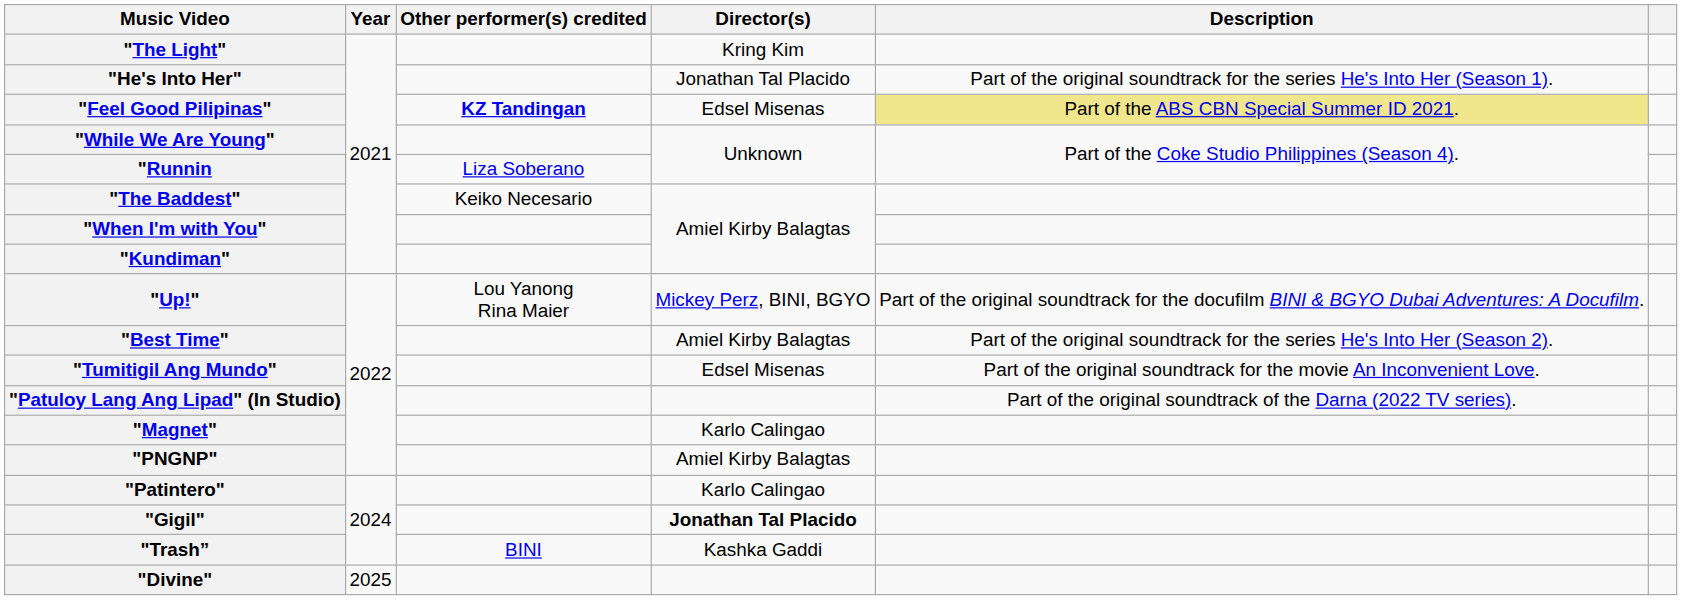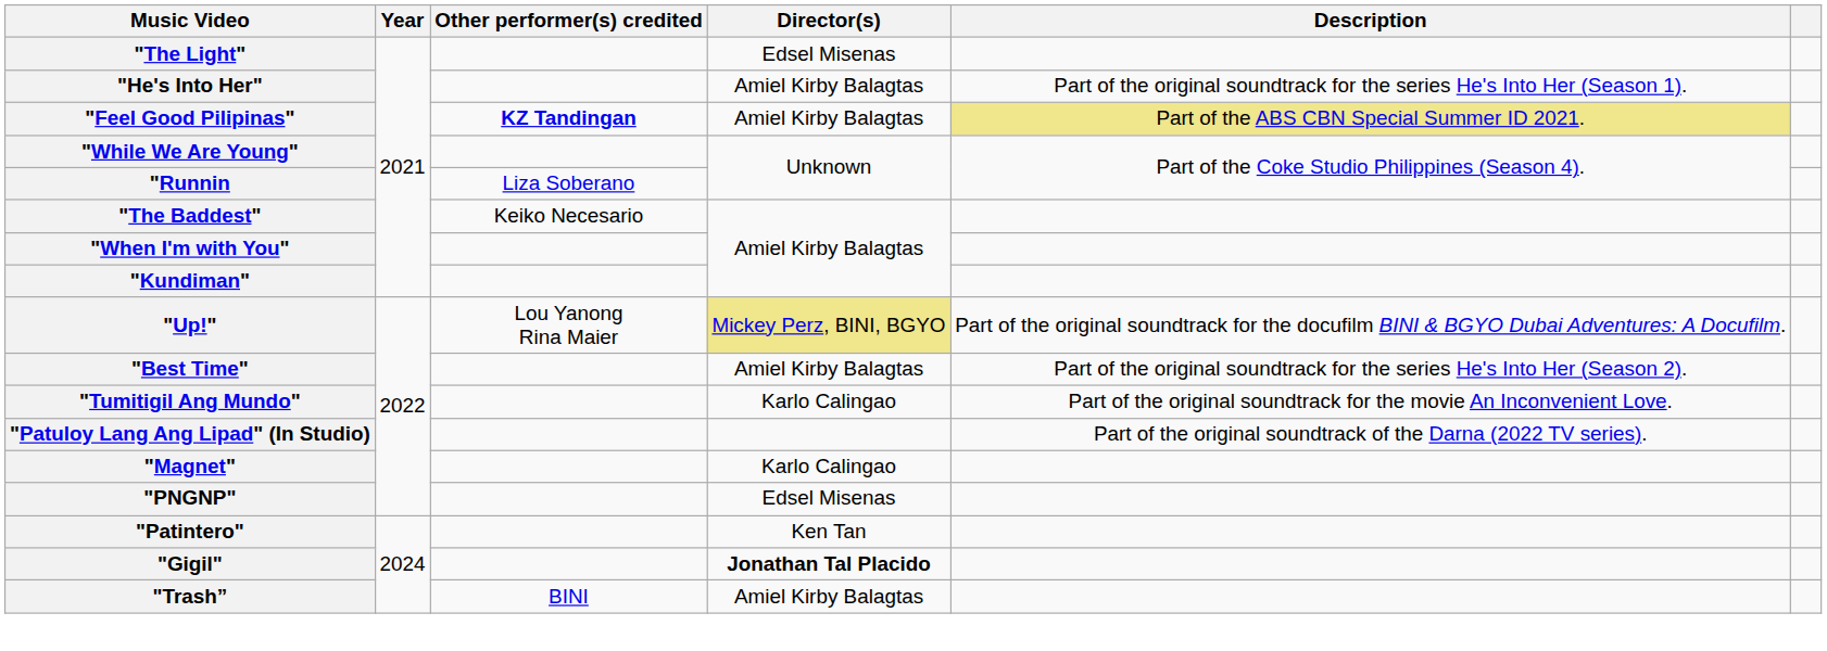"The Light" | Director(s): Kring Kim -> Edsel Misenas
"He's Into Her" | Director(s): Jonathan Tal Placido -> Amiel Kirby Balagtas
"Feel Good Pilipinas" | Director(s): Edsel Misenas -> Amiel Kirby Balagtas
"Up!" | Director(s): no background -> khaki background
"Tumitigil Ang Mundo" | Director(s): Edsel Misenas -> Karlo Calingao
"PNGNP" | Director(s): Amiel Kirby Balagtas -> Edsel Misenas
"Patintero" | Director(s): Karlo Calingao -> Ken Tan
"Trash” | Director(s): Kashka Gaddi -> Amiel Kirby Balagtas
- row: "Divine" | 2025
